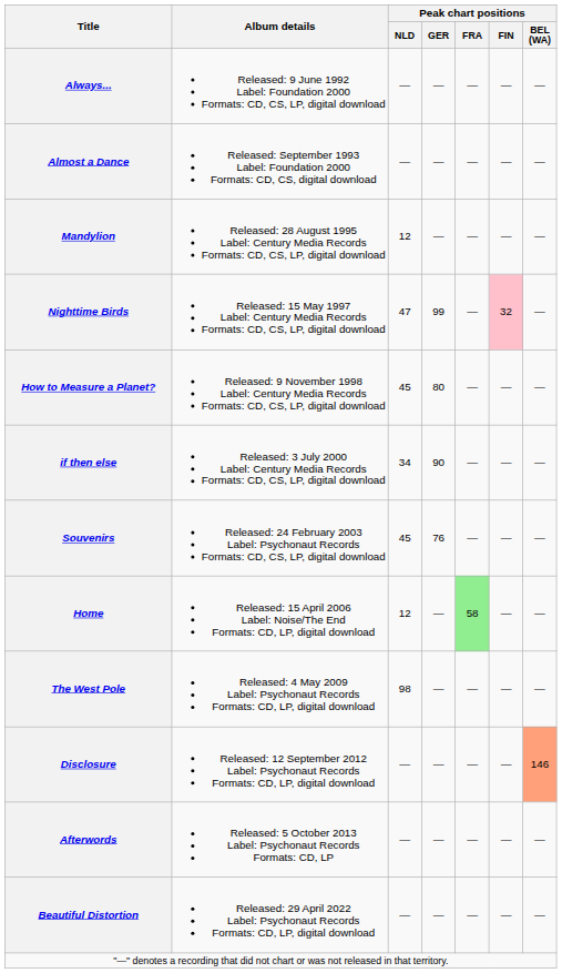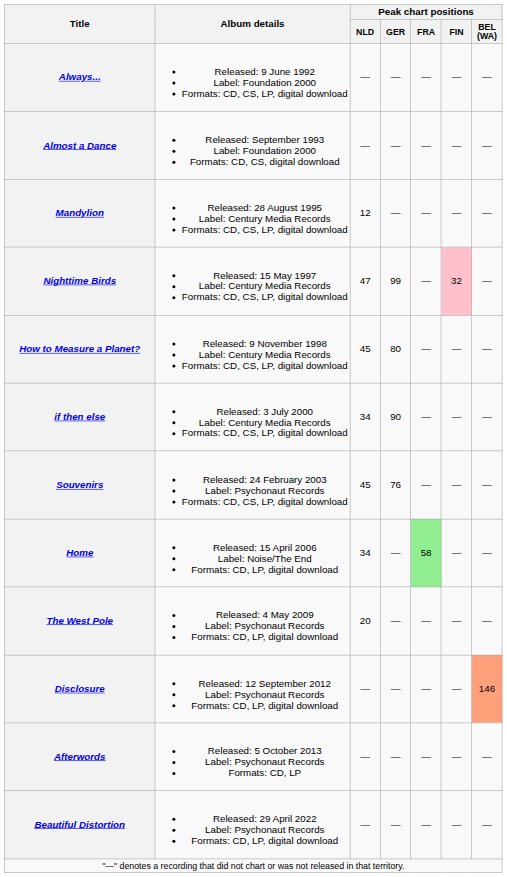Home | Peak chart positions / NLD: 12 -> 34
The West Pole | Peak chart positions / NLD: 98 -> 20
